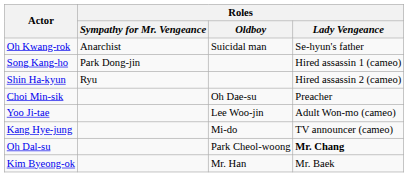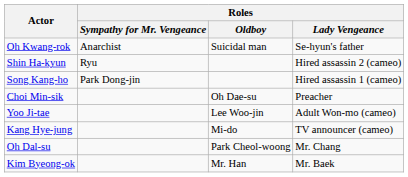rows swapped: Song Kang-ho <-> Shin Ha-kyun
Oh Dal-su | Roles / Lady Vengeance: bold -> normal
